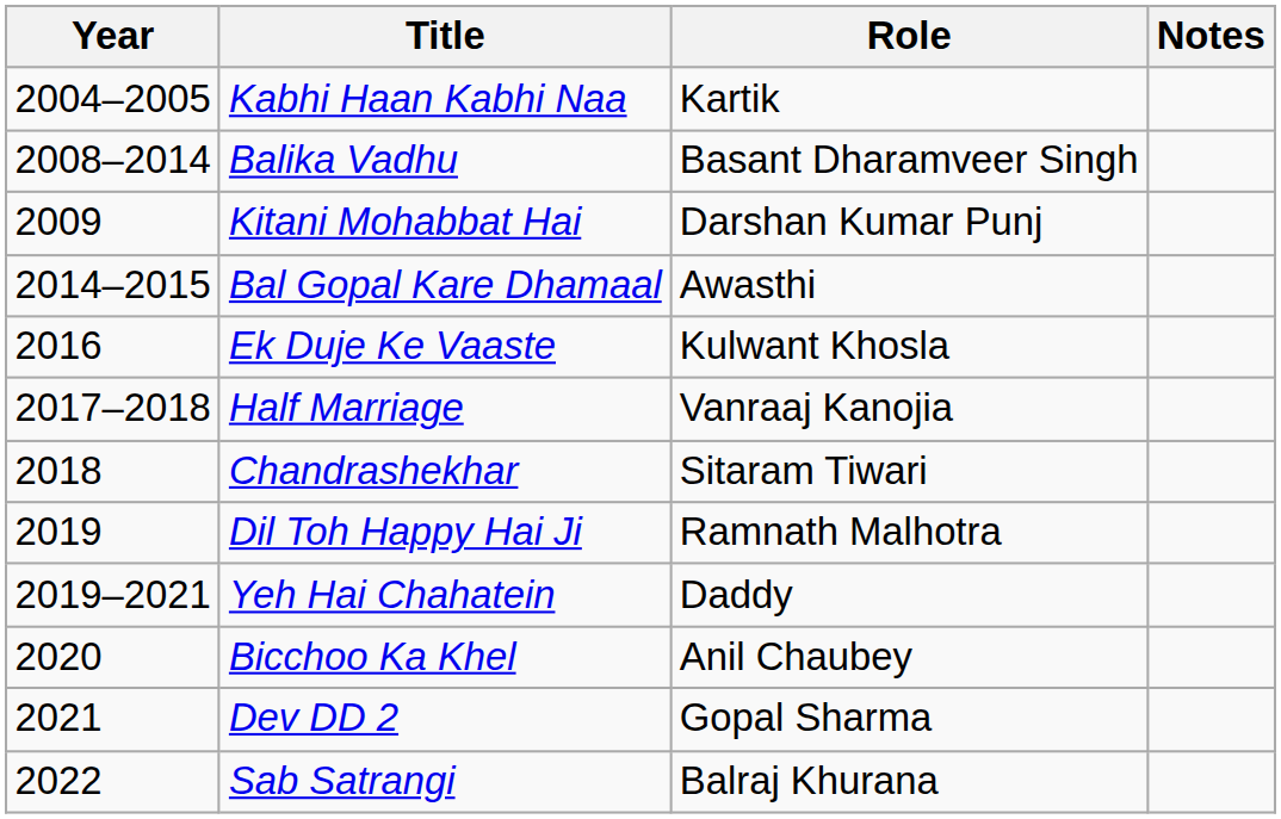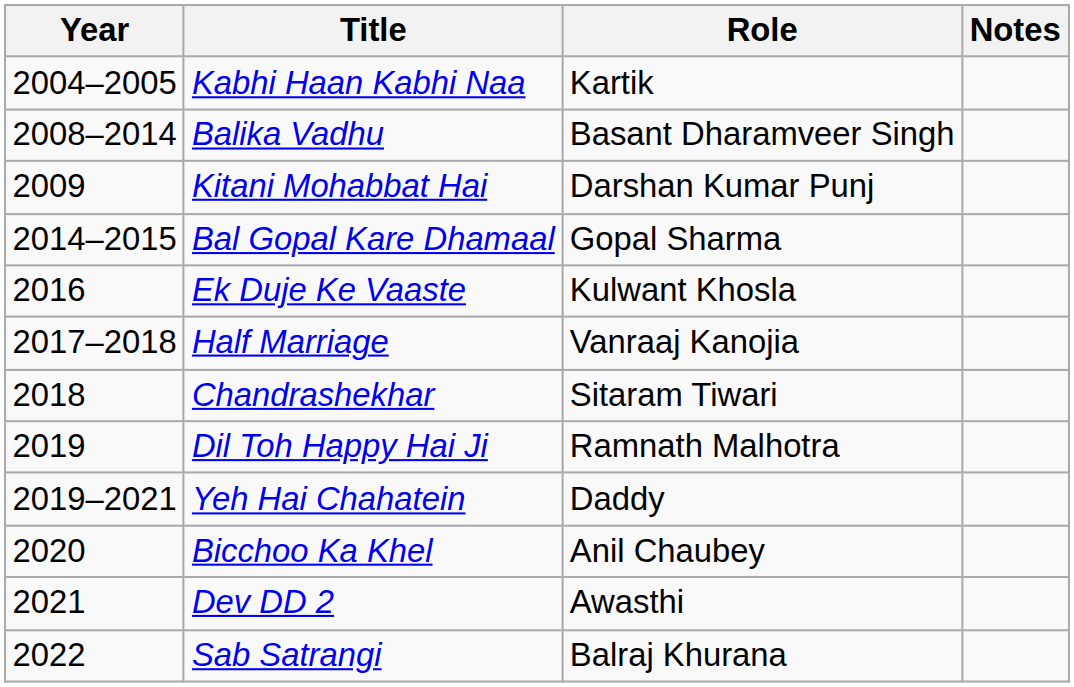Bal Gopal Kare Dhamaal | Role: Awasthi -> Gopal Sharma
Dev DD 2 | Role: Gopal Sharma -> Awasthi
